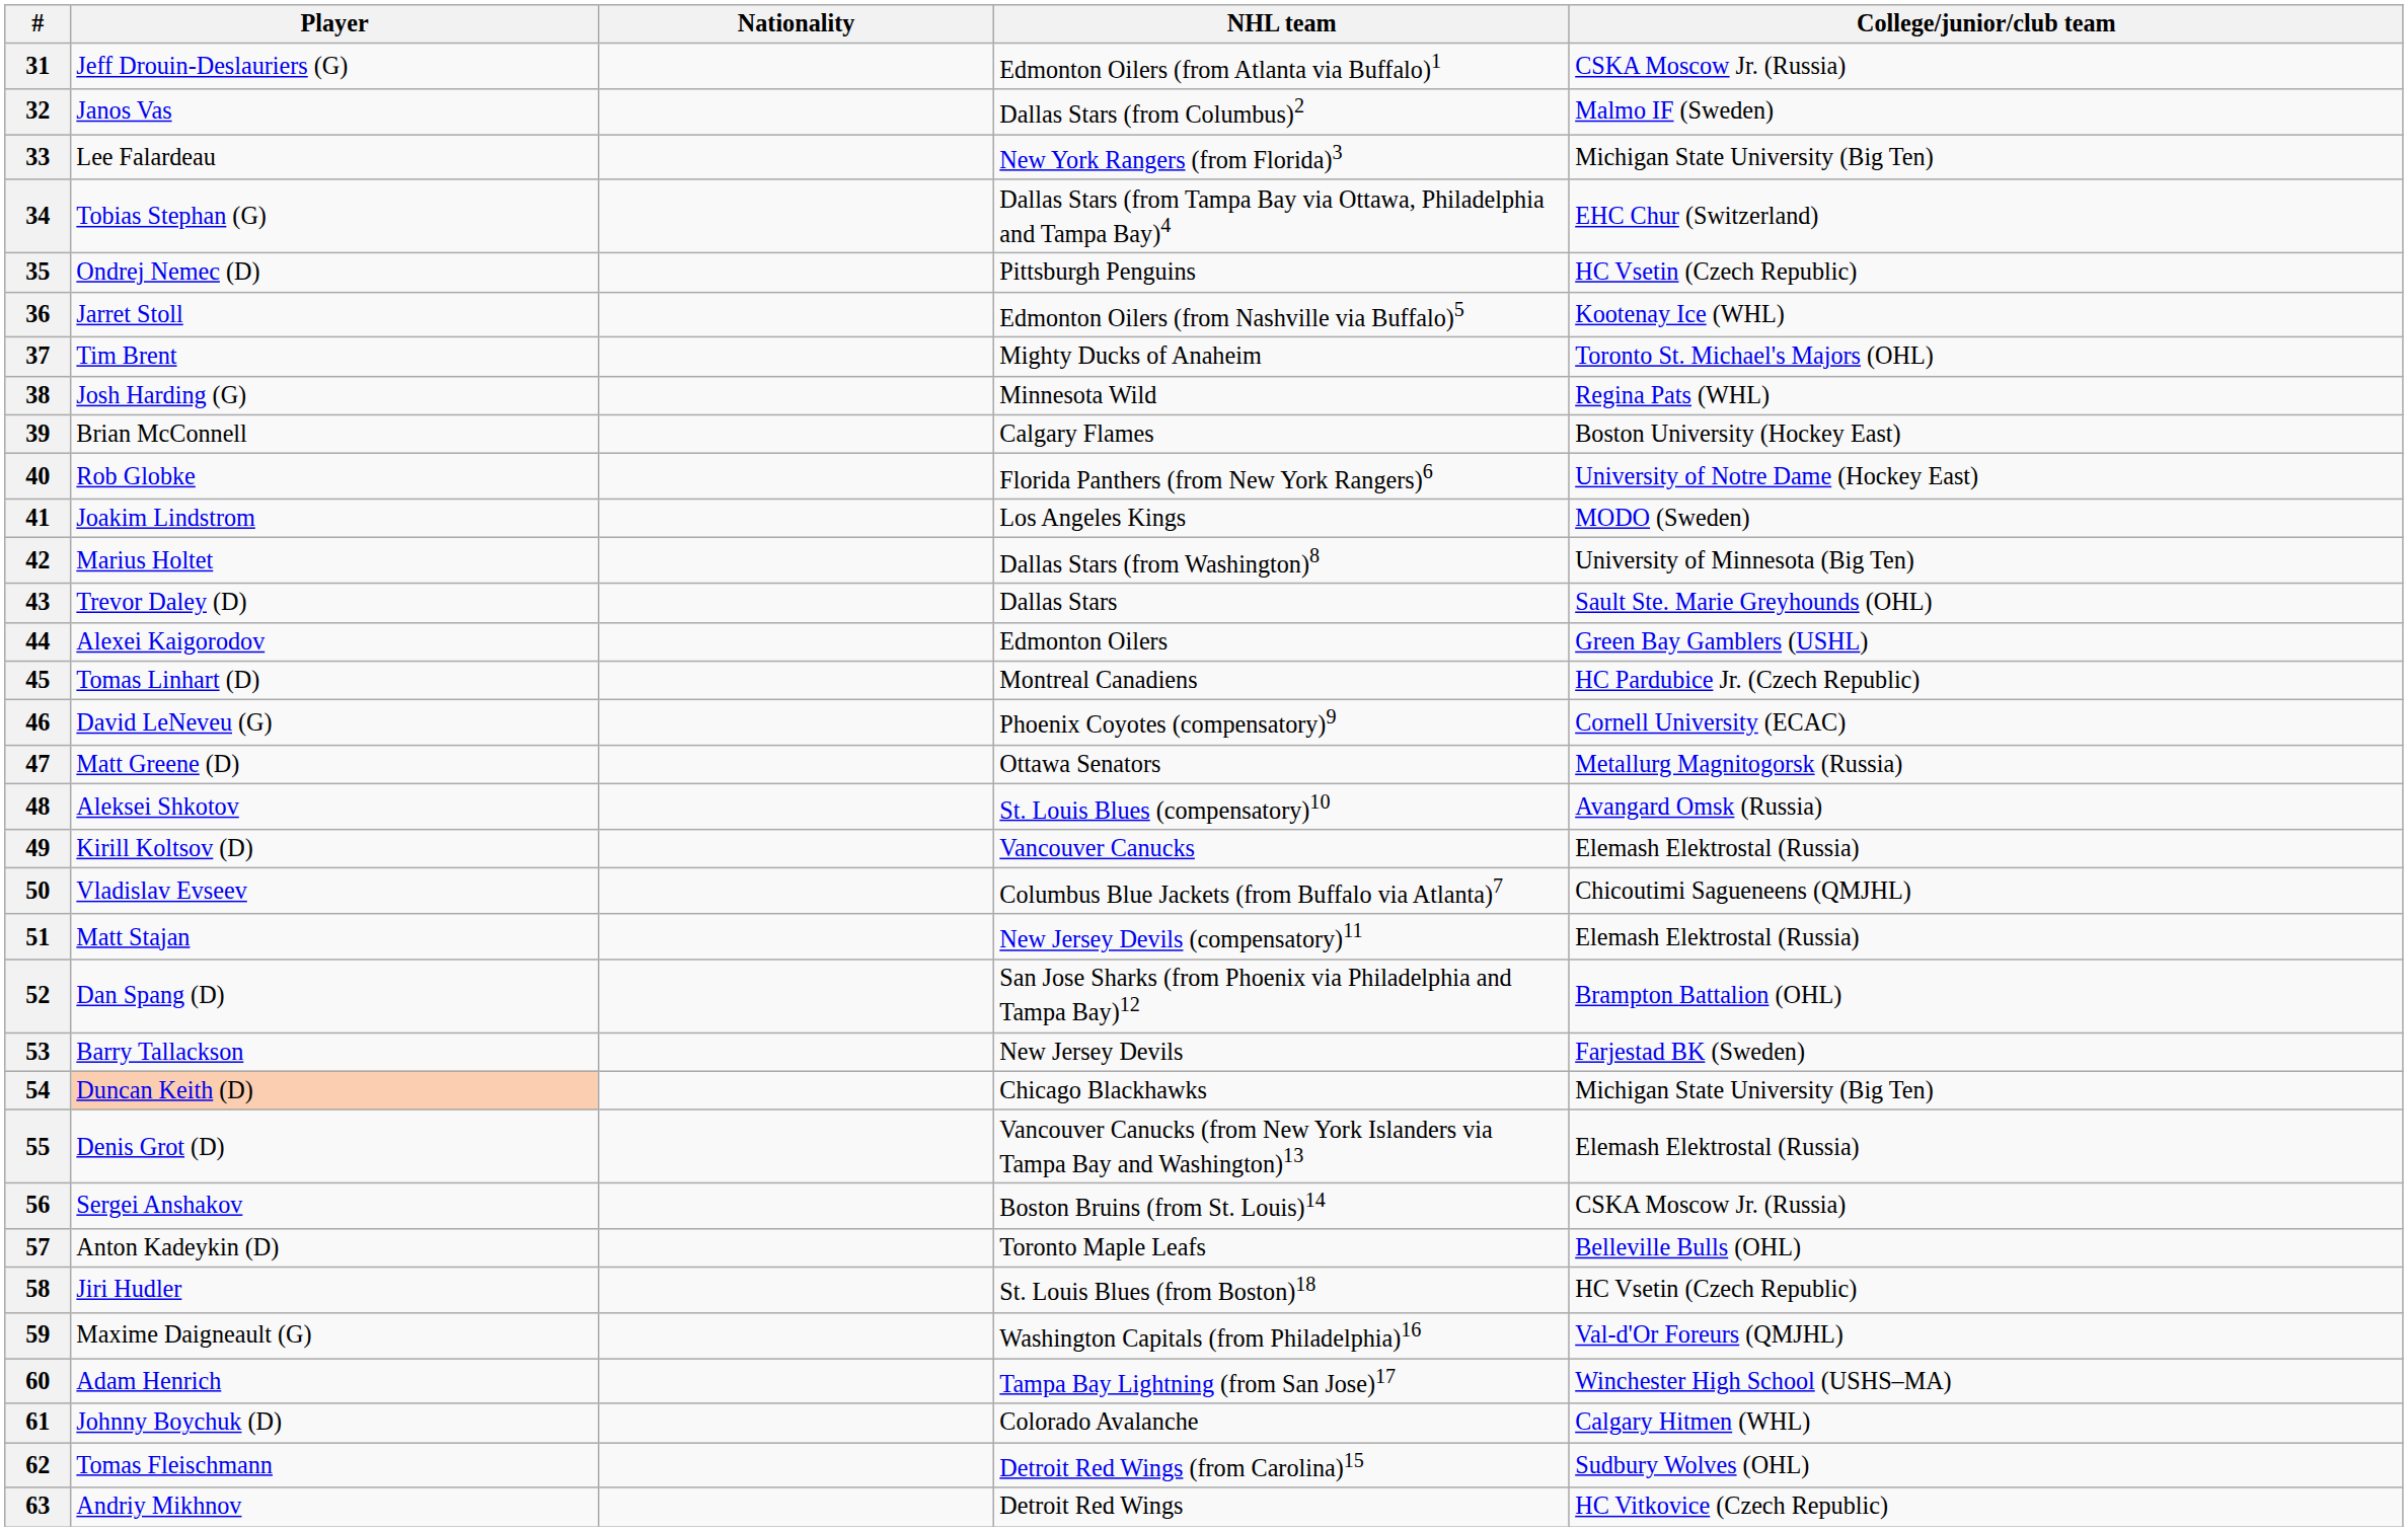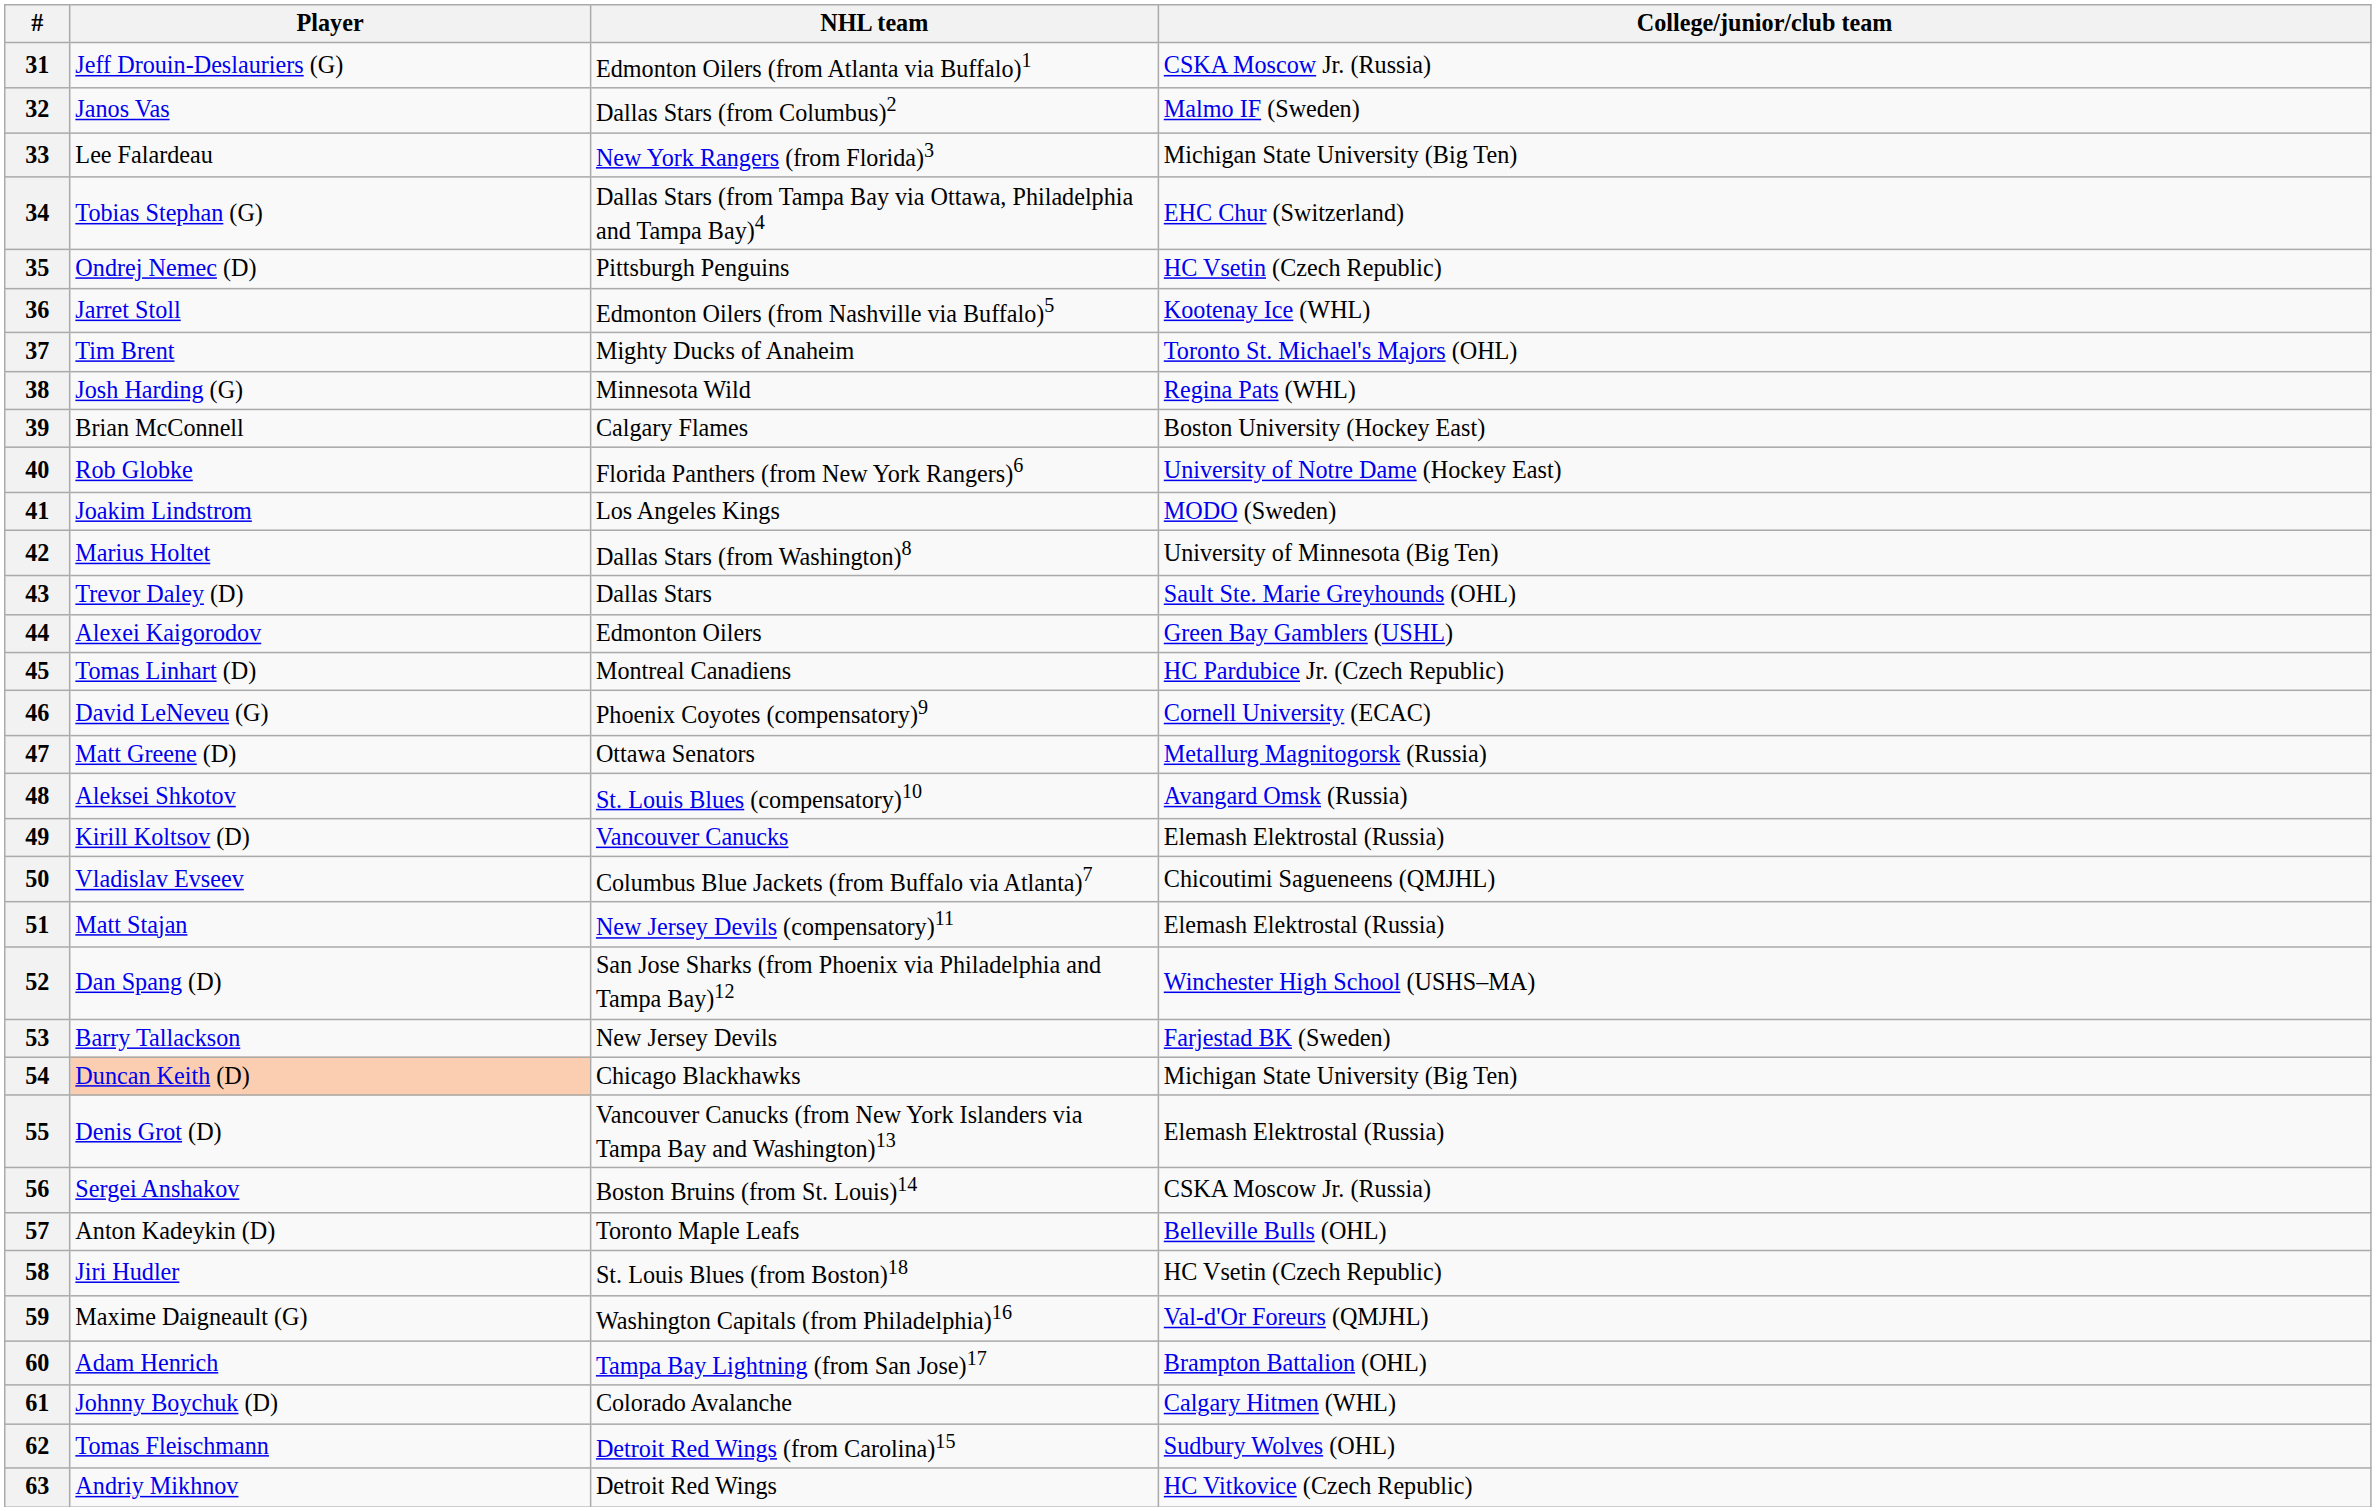- column: Nationality
52 | College/junior/club team: Brampton Battalion (OHL) -> Winchester High School (USHS–MA)
60 | College/junior/club team: Winchester High School (USHS–MA) -> Brampton Battalion (OHL)
